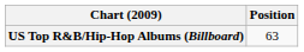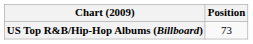US Top R&B/Hip-Hop Albums (Billboard) | Position: 63 -> 73
